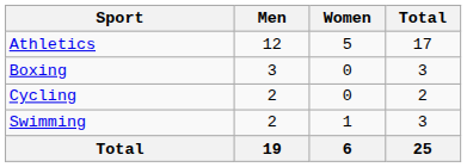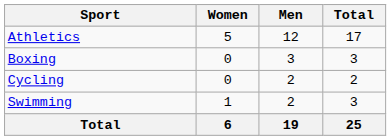columns swapped: Men <-> Women
